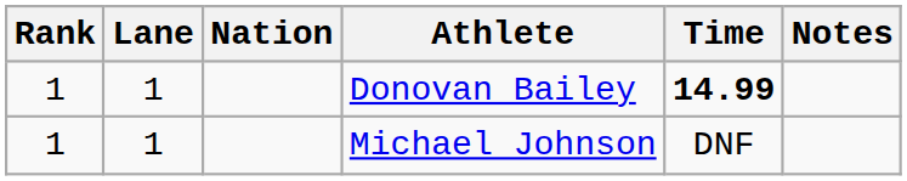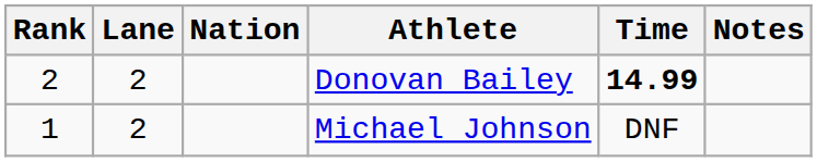Donovan Bailey | Rank: 1 -> 2
Donovan Bailey | Lane: 1 -> 2
Michael Johnson | Lane: 1 -> 2
